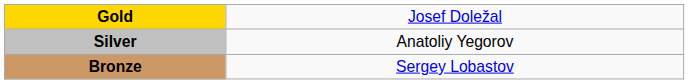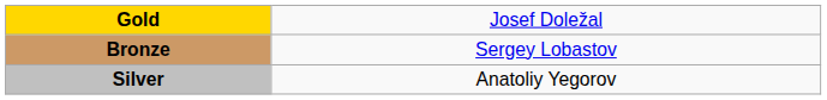rows swapped: Silver <-> Bronze
